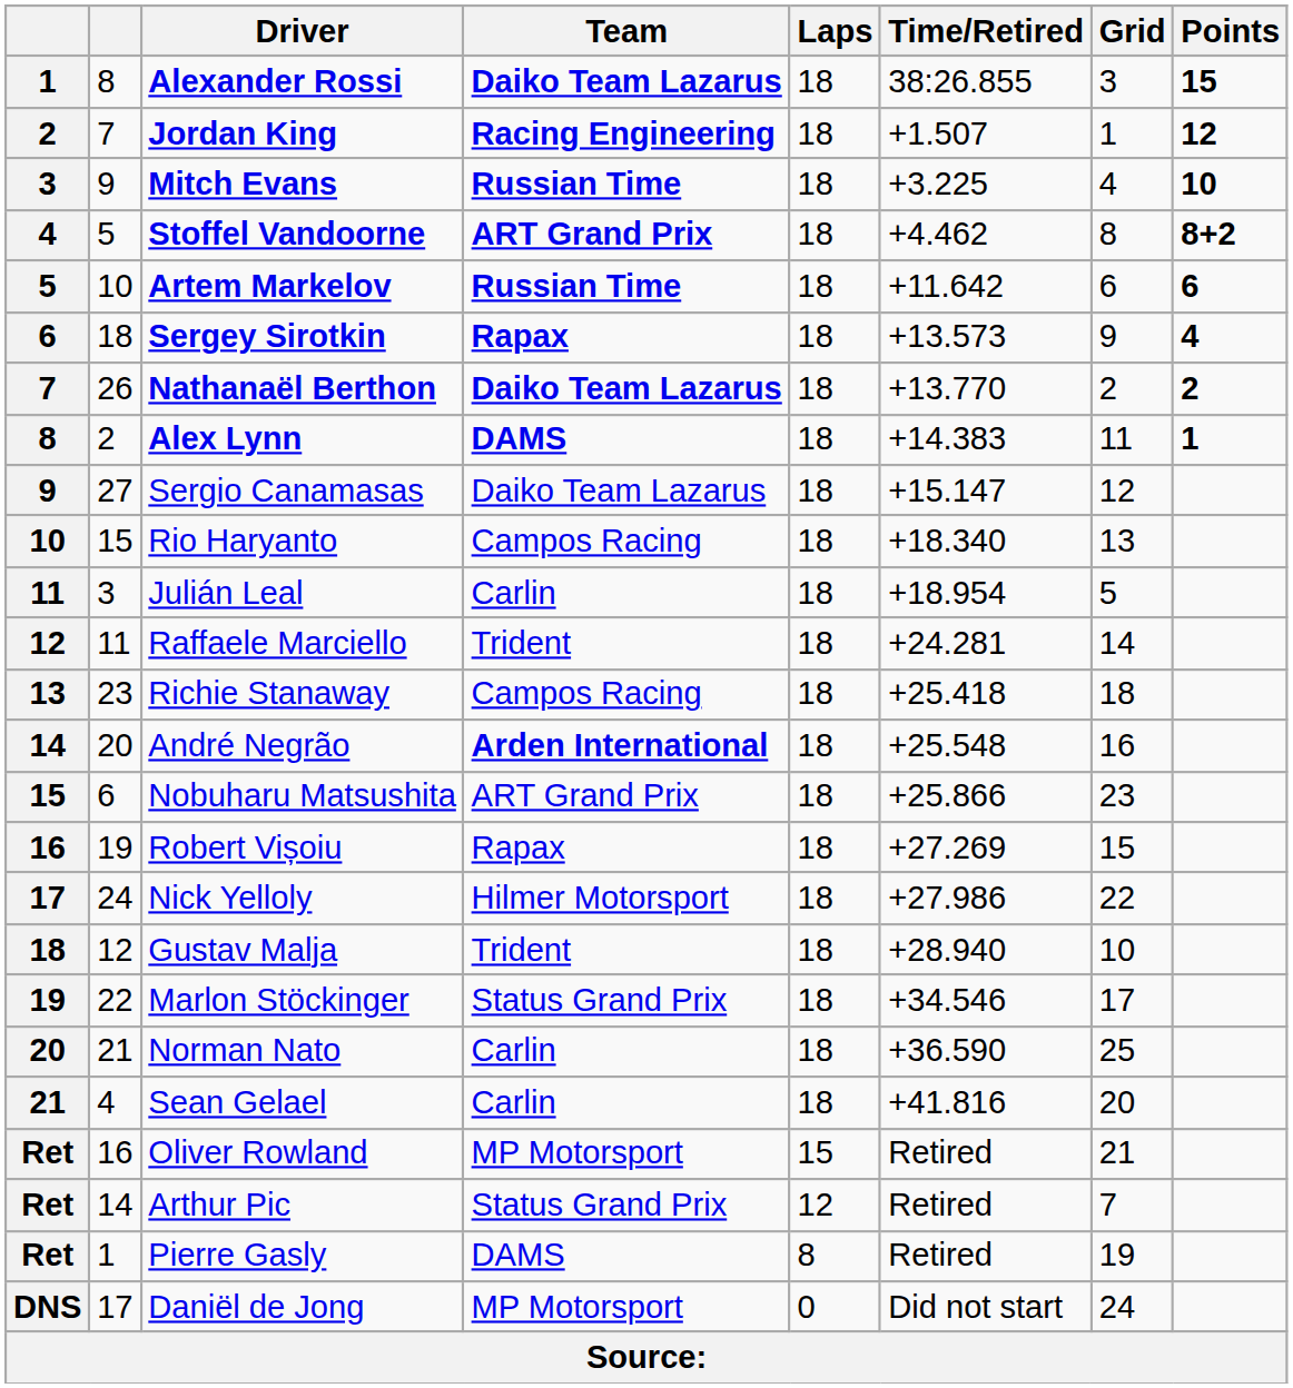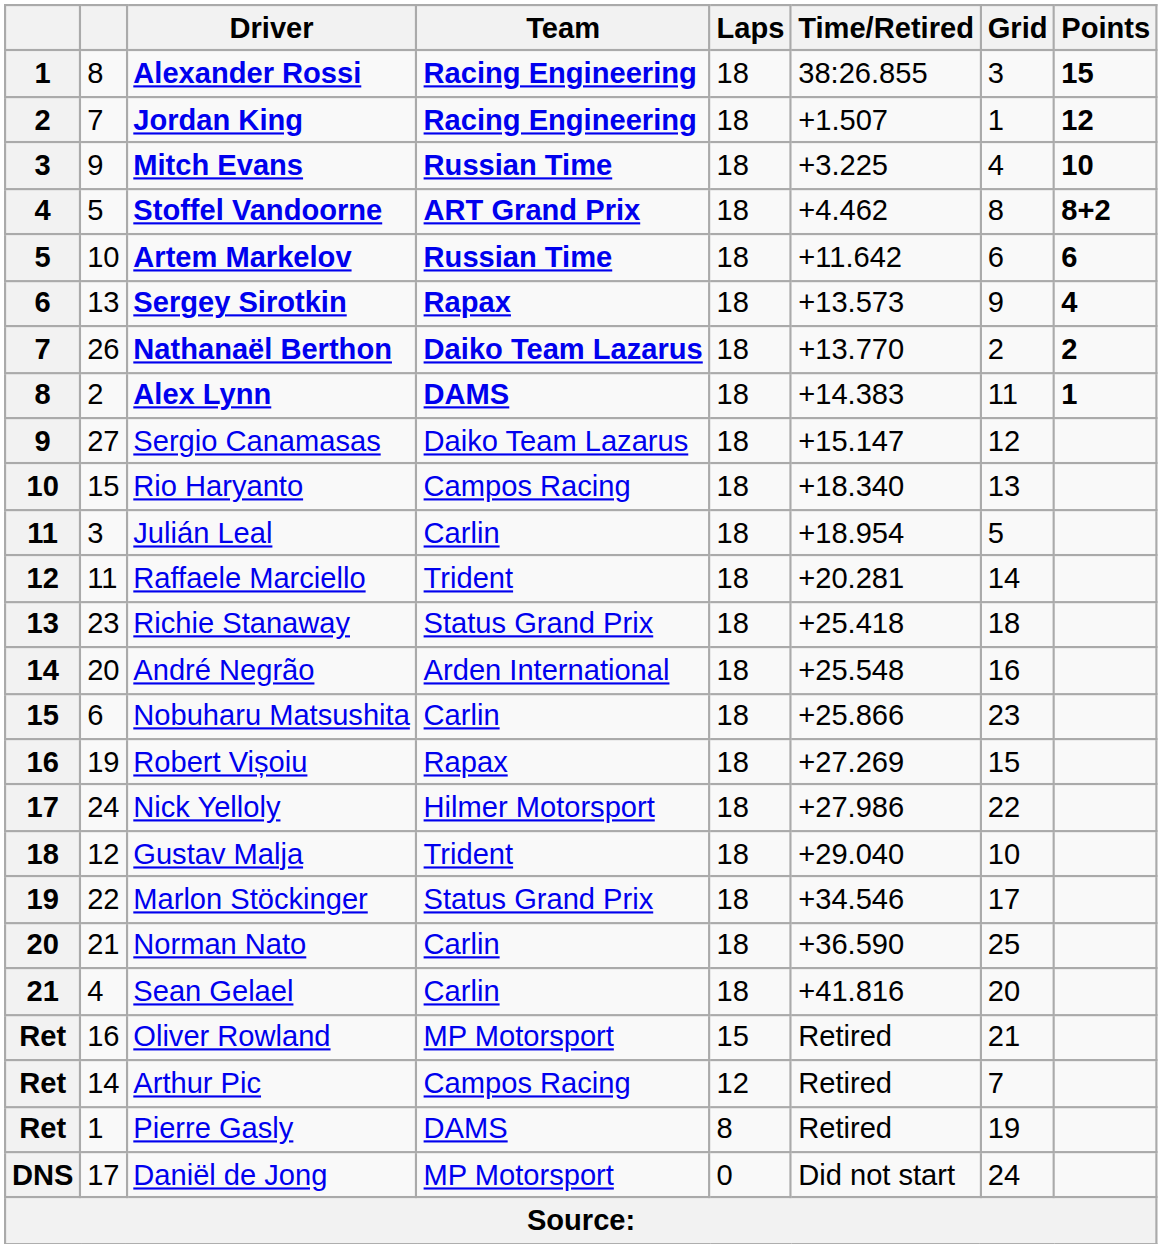Alexander Rossi | Team: Daiko Team Lazarus -> Racing Engineering
Sergey Sirotkin | column 2: 18 -> 13
Raffaele Marciello | Time/Retired: +24.281 -> +20.281
Richie Stanaway | Team: Campos Racing -> Status Grand Prix
André Negrão | Team: bold -> normal
Nobuharu Matsushita | Team: ART Grand Prix -> Carlin
Gustav Malja | Time/Retired: +28.940 -> +29.040
Arthur Pic | Team: Status Grand Prix -> Campos Racing
